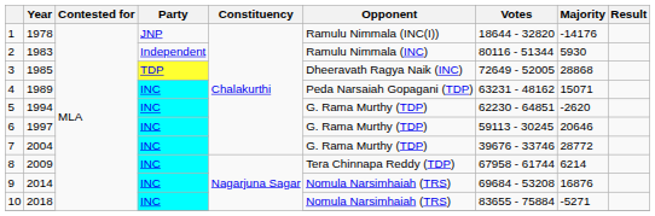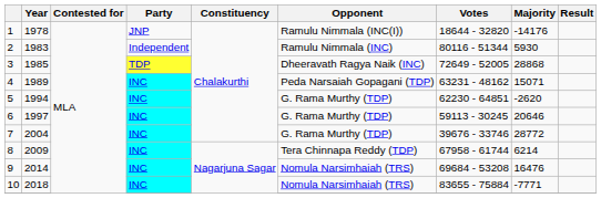9 | Majority: 16876 -> 16476
10 | Majority: -5271 -> -7771
